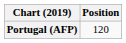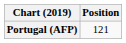Portugal (AFP) | Position: 120 -> 121
